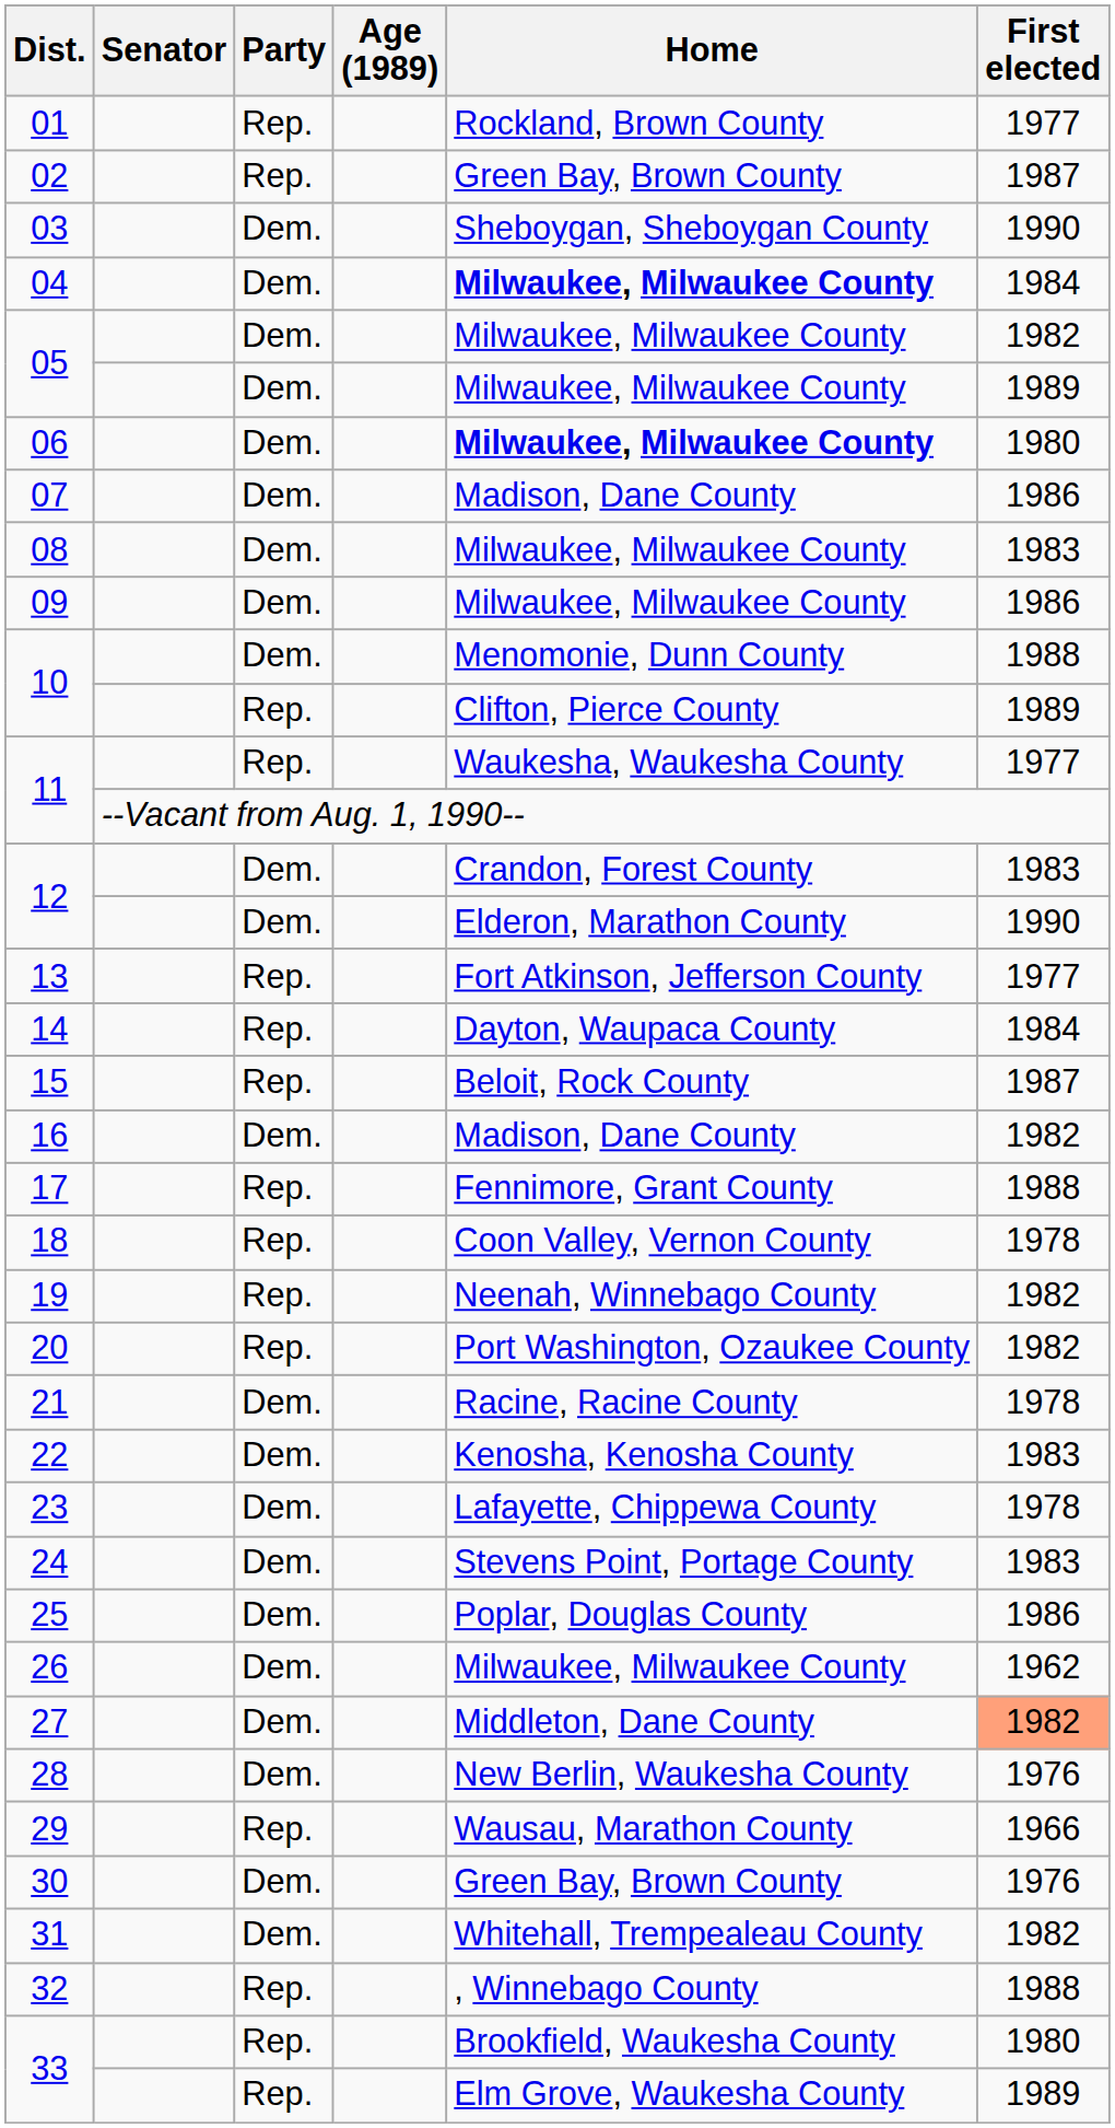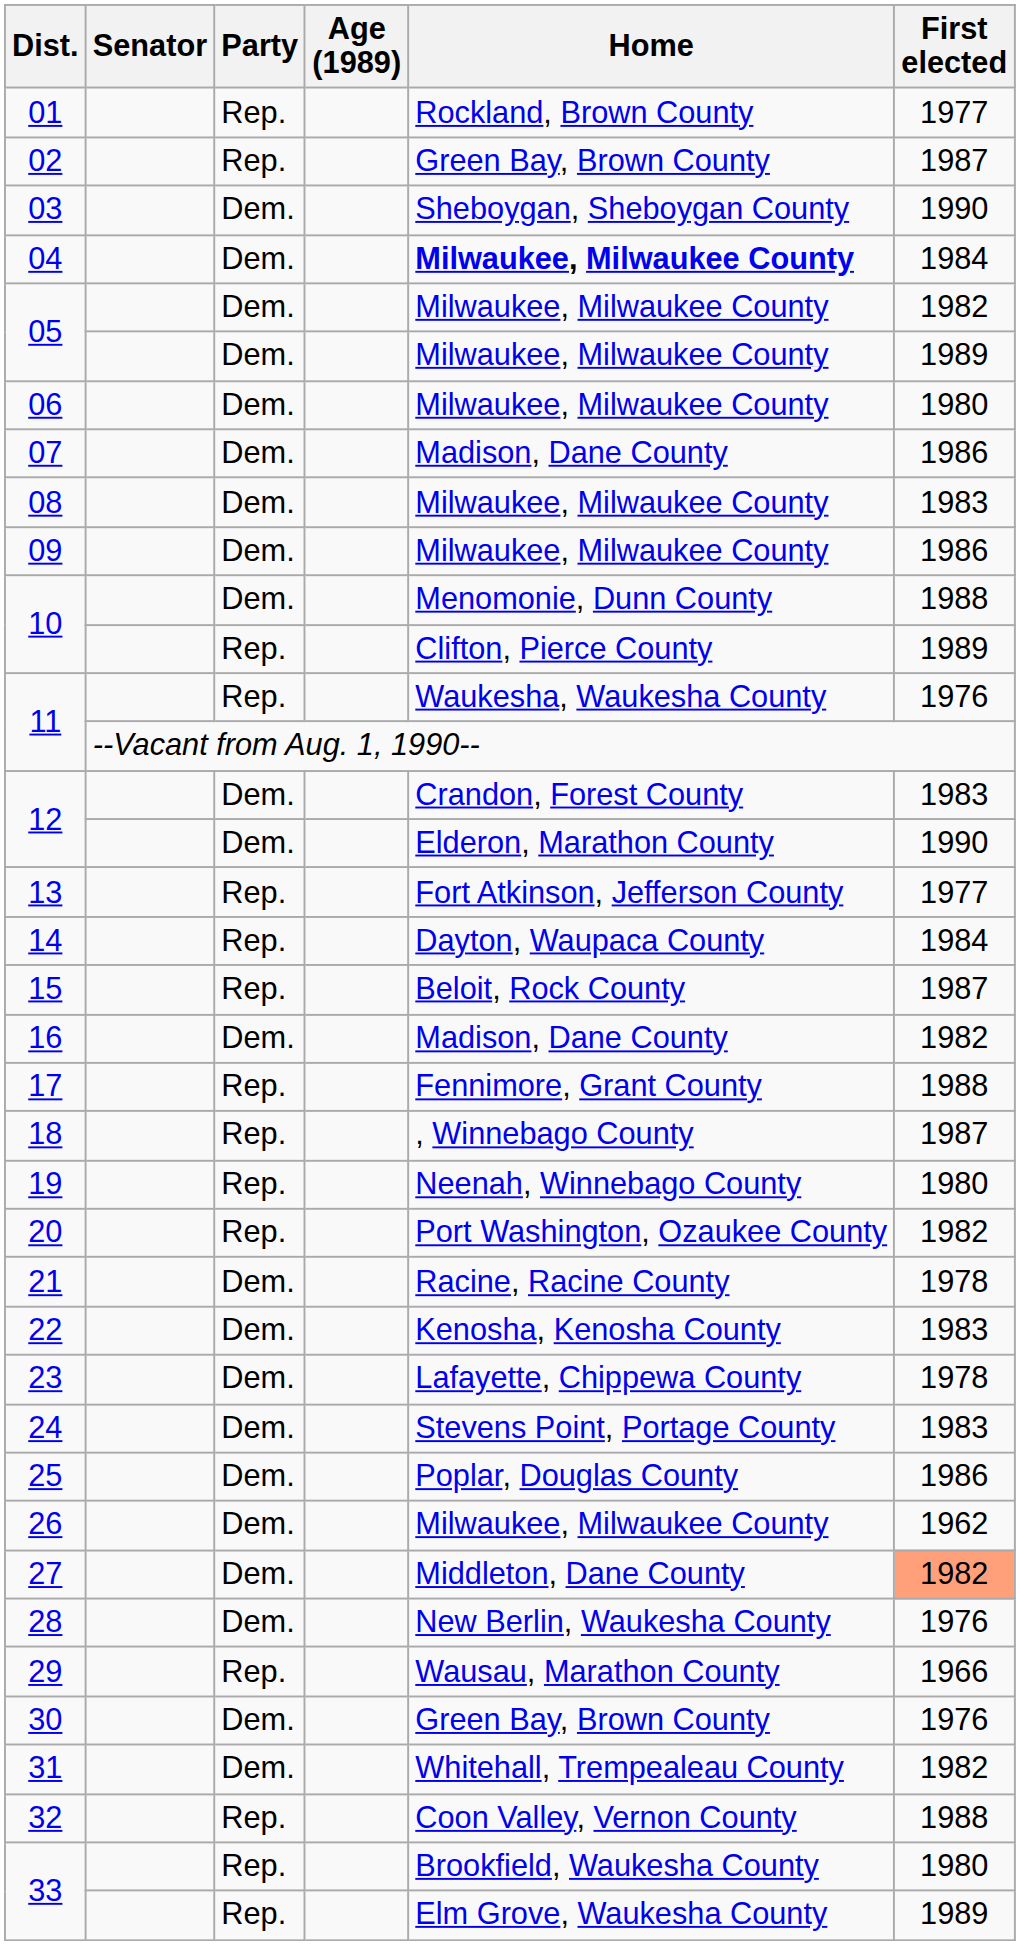06 | Home: bold -> normal
11 / Rep. | First elected: 1977 -> 1976
18 | Home: Coon Valley, Vernon County -> , Winnebago County
18 | First elected: 1978 -> 1987
19 | First elected: 1982 -> 1980
32 | Home: , Winnebago County -> Coon Valley, Vernon County
